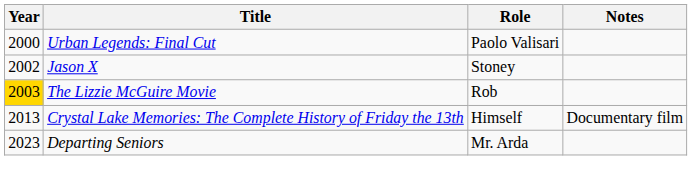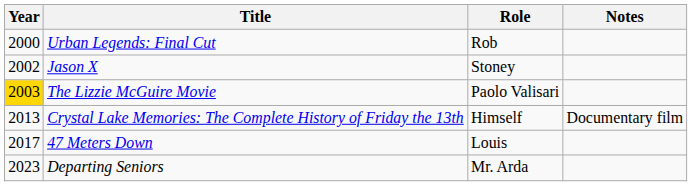Urban Legends: Final Cut | Role: Paolo Valisari -> Rob
The Lizzie McGuire Movie | Role: Rob -> Paolo Valisari
+ row: 2017 | 47 Meters Down | Louis
